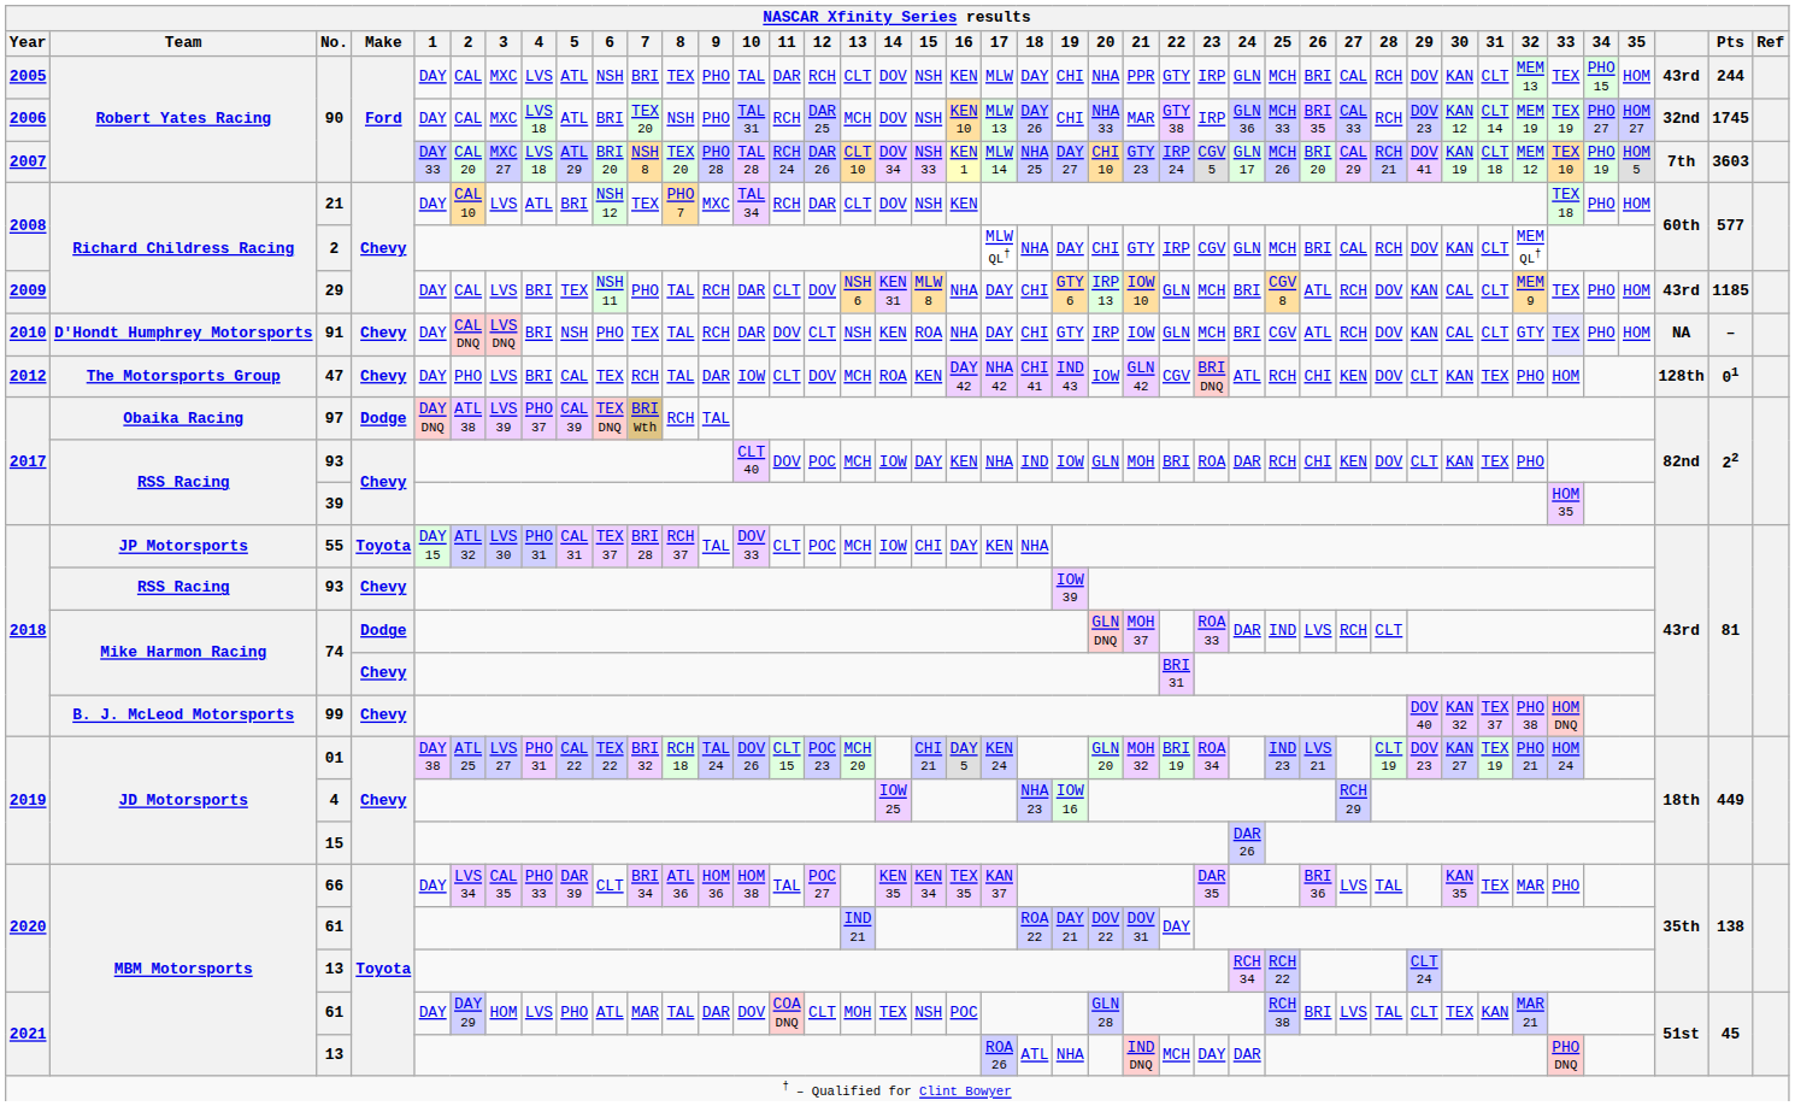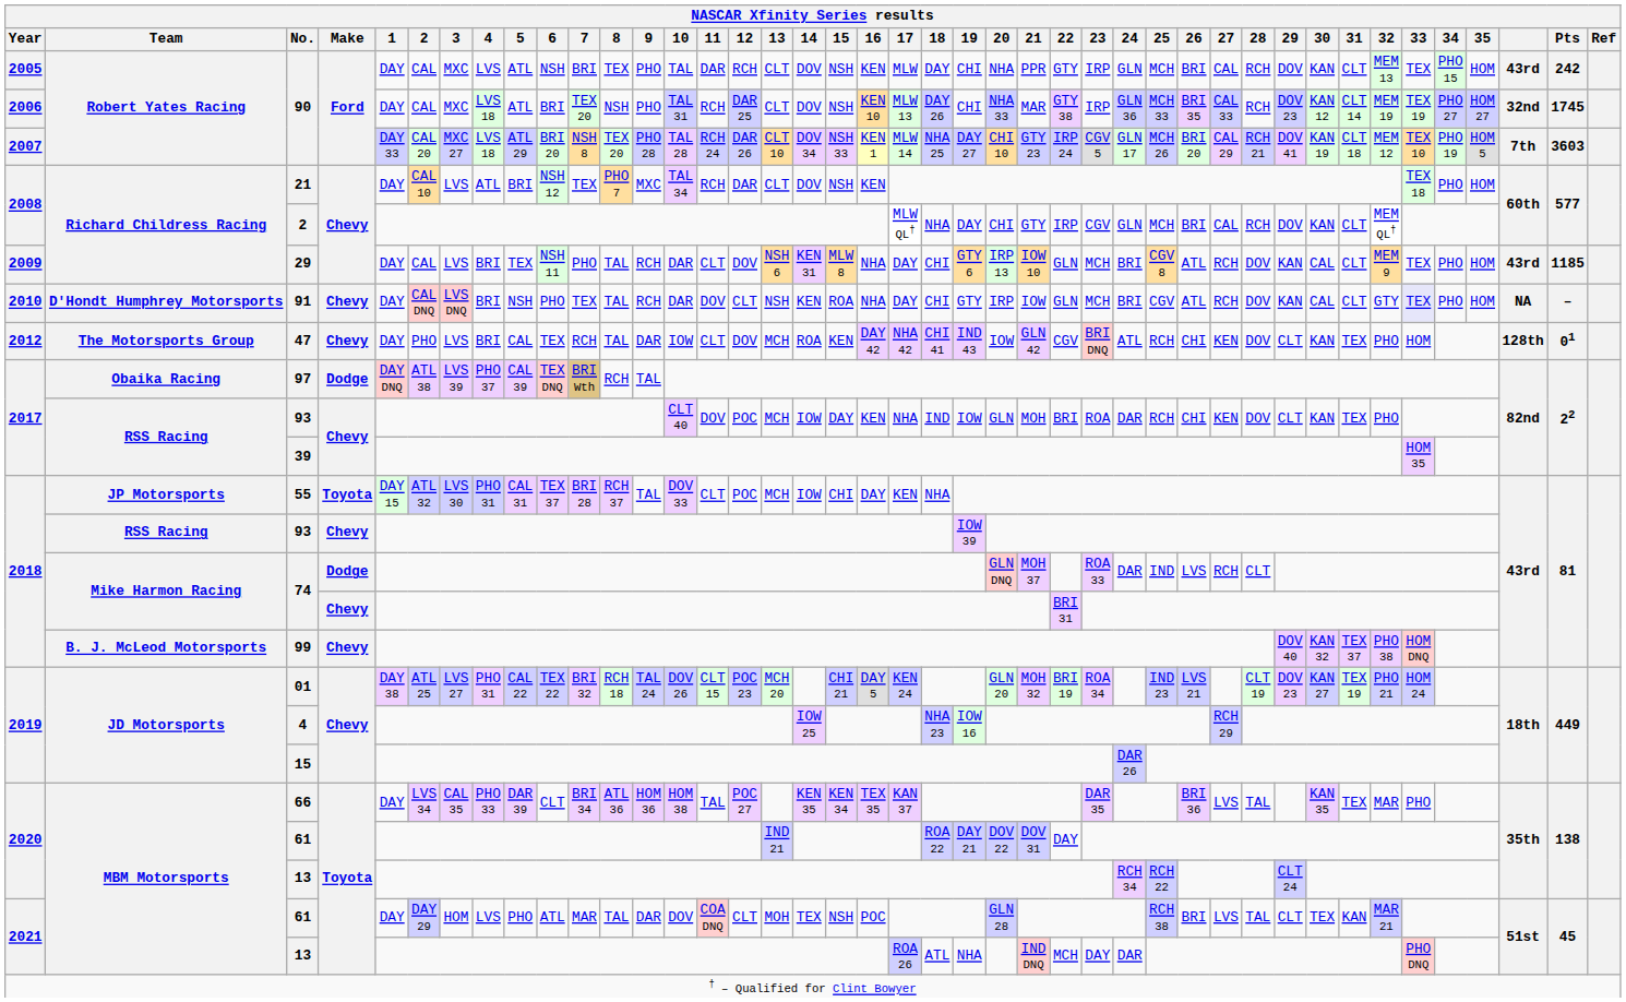2005 / 90 | Pts: 244 -> 242
2006 / 90 | 13: MCH -> CLT
